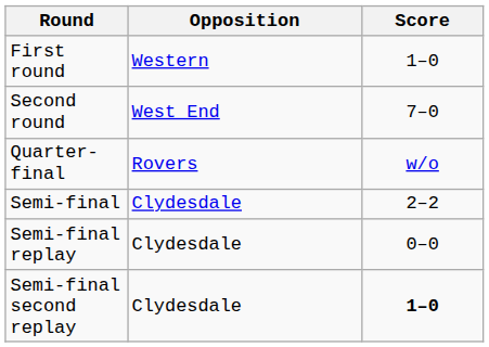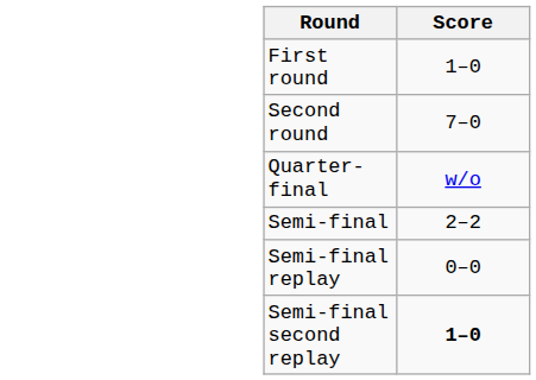- column: Opposition | Western | West End | Rovers | Clydesdale | Clydesdale | Clydesdale
